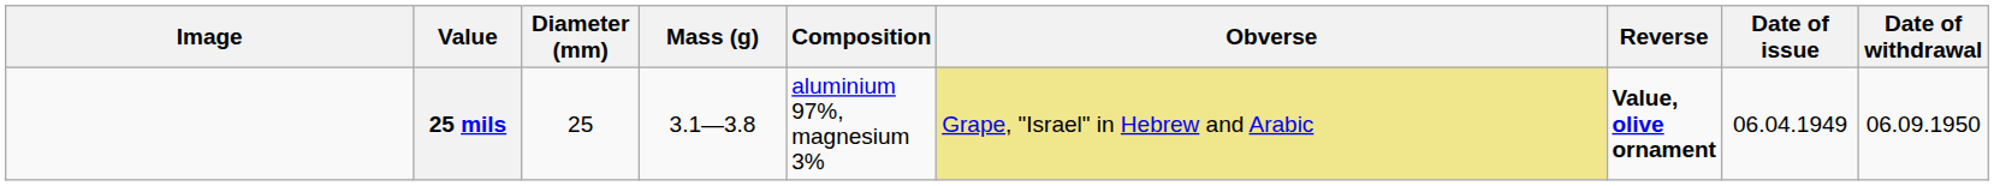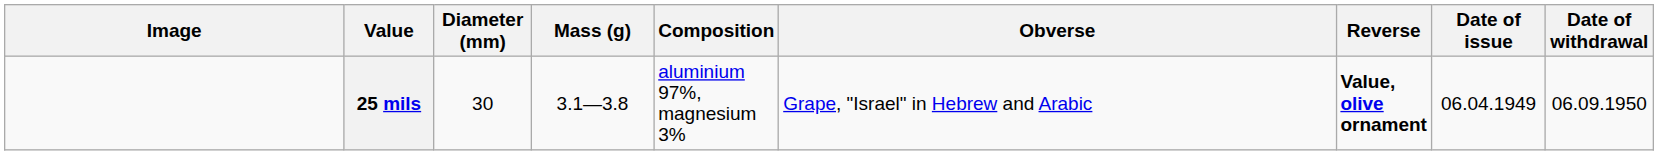25 mils | Diameter (mm): 25 -> 30
25 mils | Obverse: khaki background -> no background
